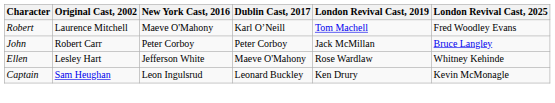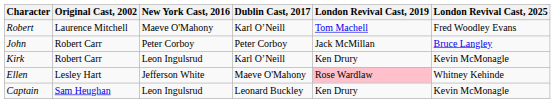+ row: Kirk | Robert Carr | Leon Ingulsrud | Karl O’Neill | Ken Drury | Kevin McMonagle
Ellen | London Revival Cast, 2019: no background -> pink background
